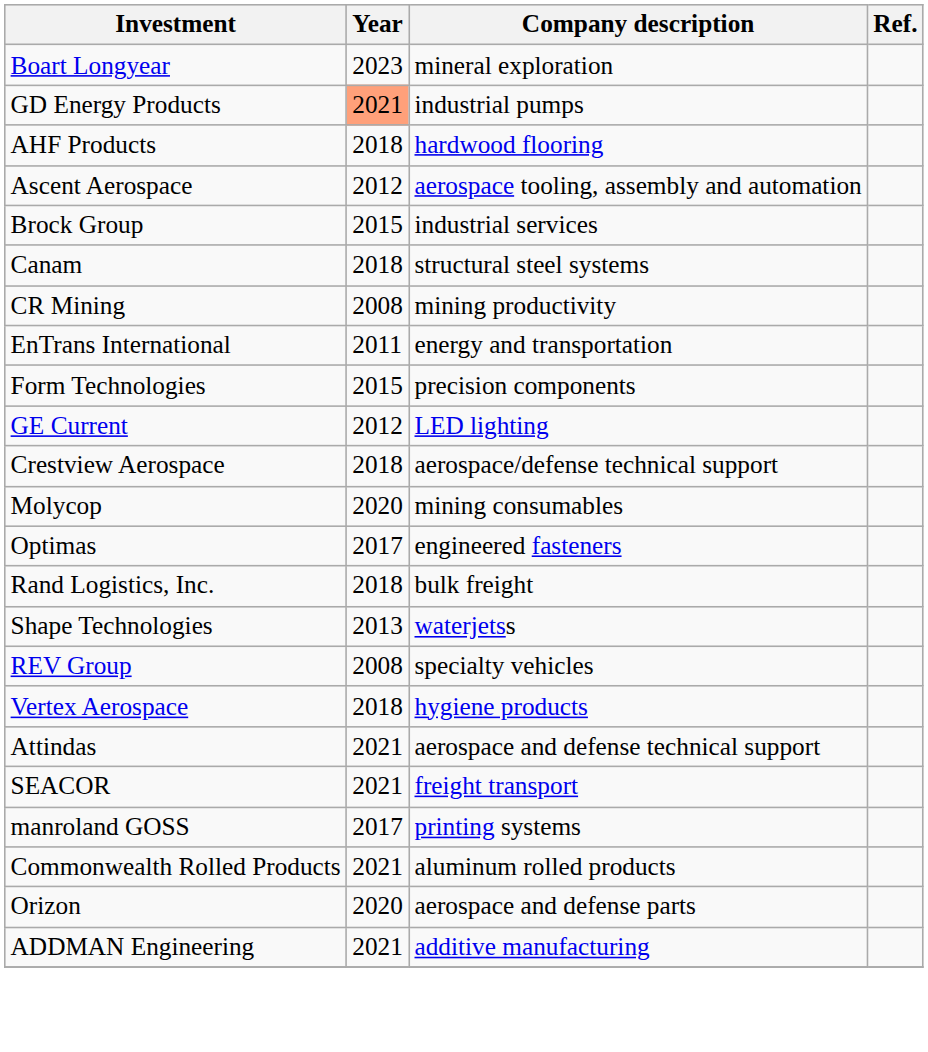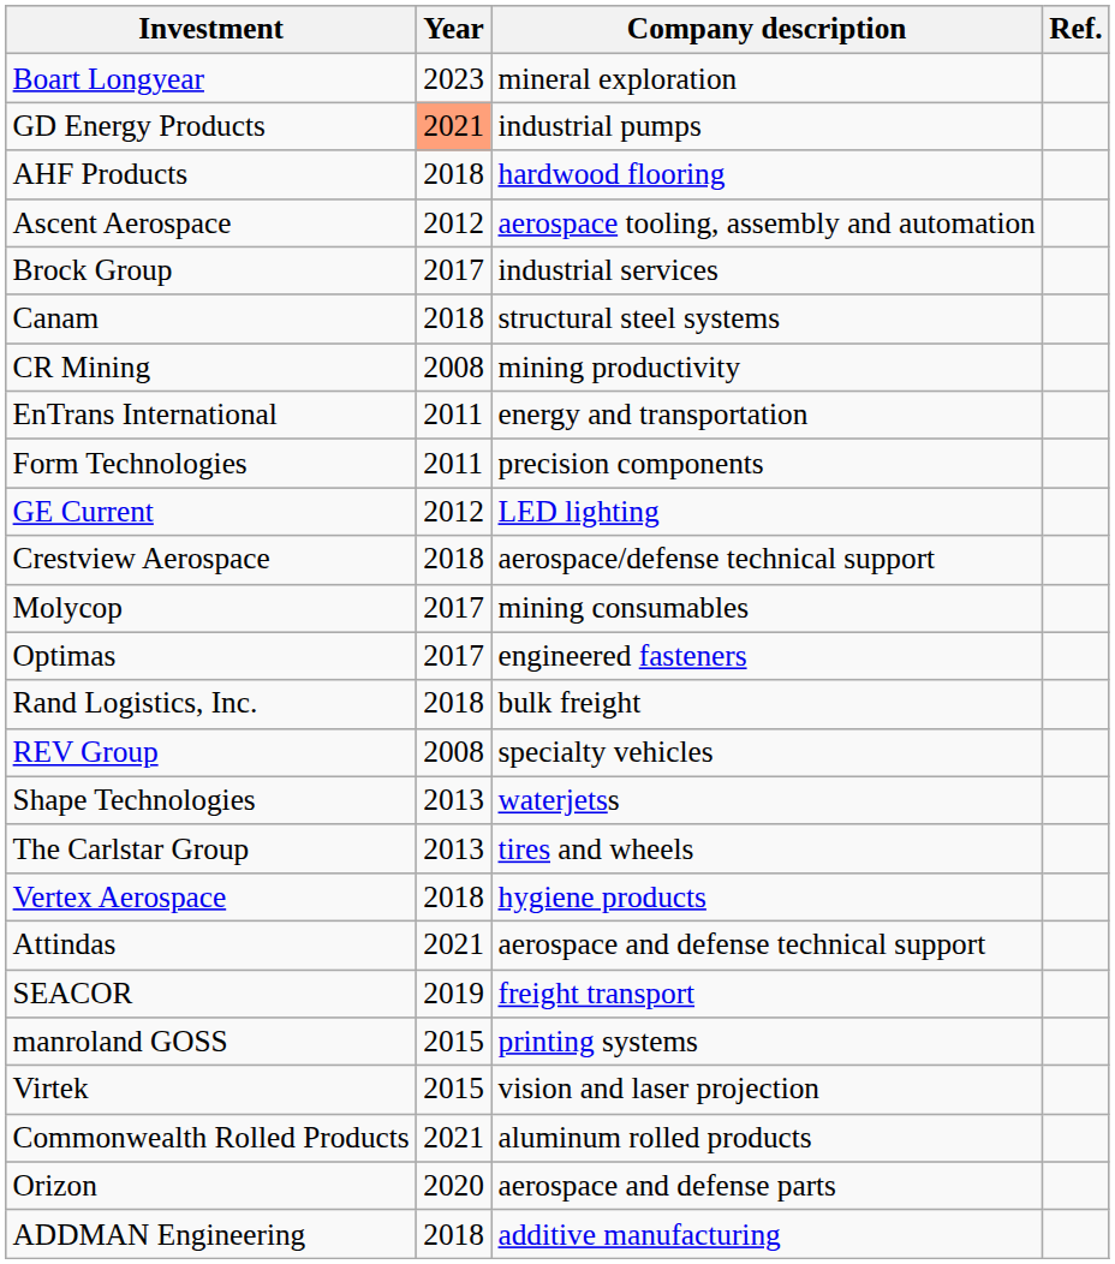Brock Group | Year: 2015 -> 2017
Form Technologies | Year: 2015 -> 2011
Molycop | Year: 2020 -> 2017
rows swapped: REV Group <-> Shape Technologies
+ row: The Carlstar Group | 2013 | tires and wheels
SEACOR | Year: 2021 -> 2019
manroland GOSS | Year: 2017 -> 2015
+ row: Virtek | 2015 | vision and laser projection
ADDMAN Engineering | Year: 2021 -> 2018
